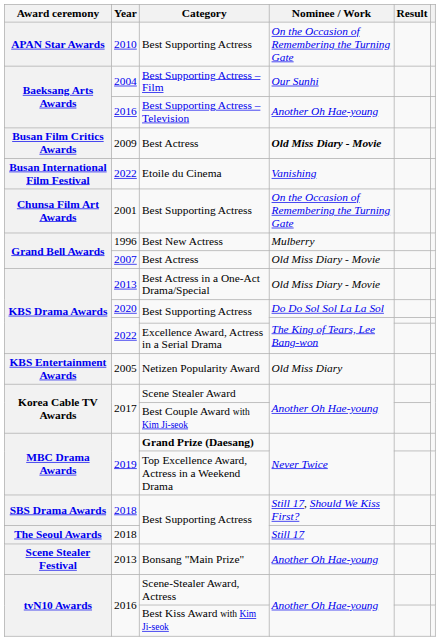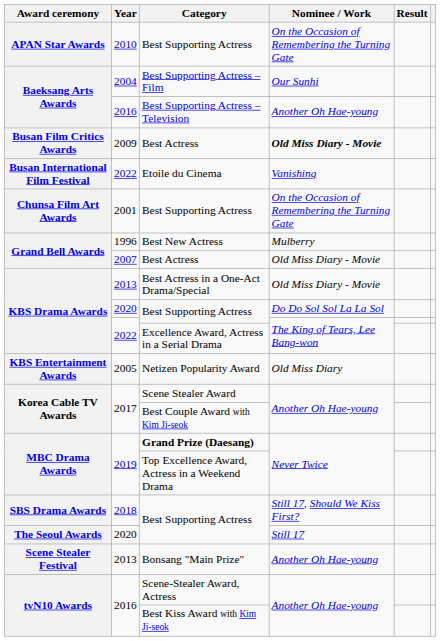The Seoul Awards / Best Supporting Actress | Year: 2018 -> 2020
